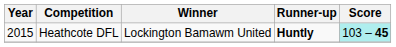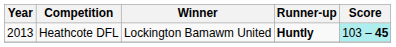Heathcote DFL | Year: 2015 -> 2013
